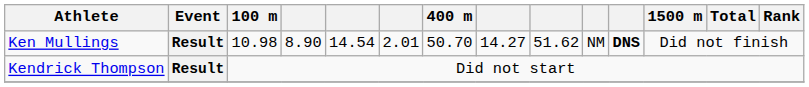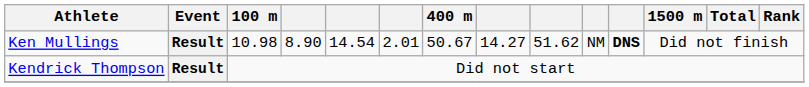Ken Mullings | 400 m: 50.70 -> 50.67
